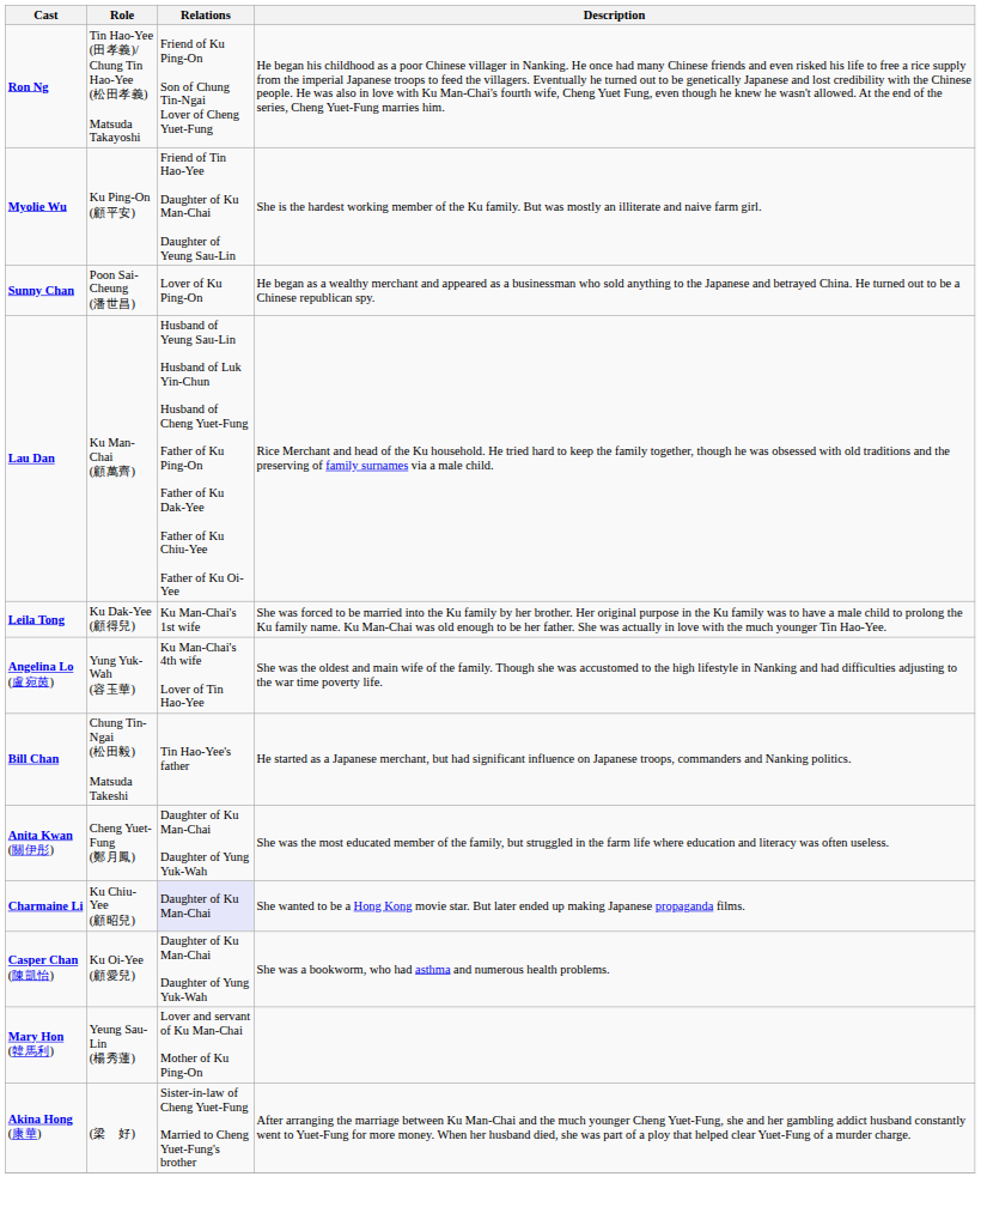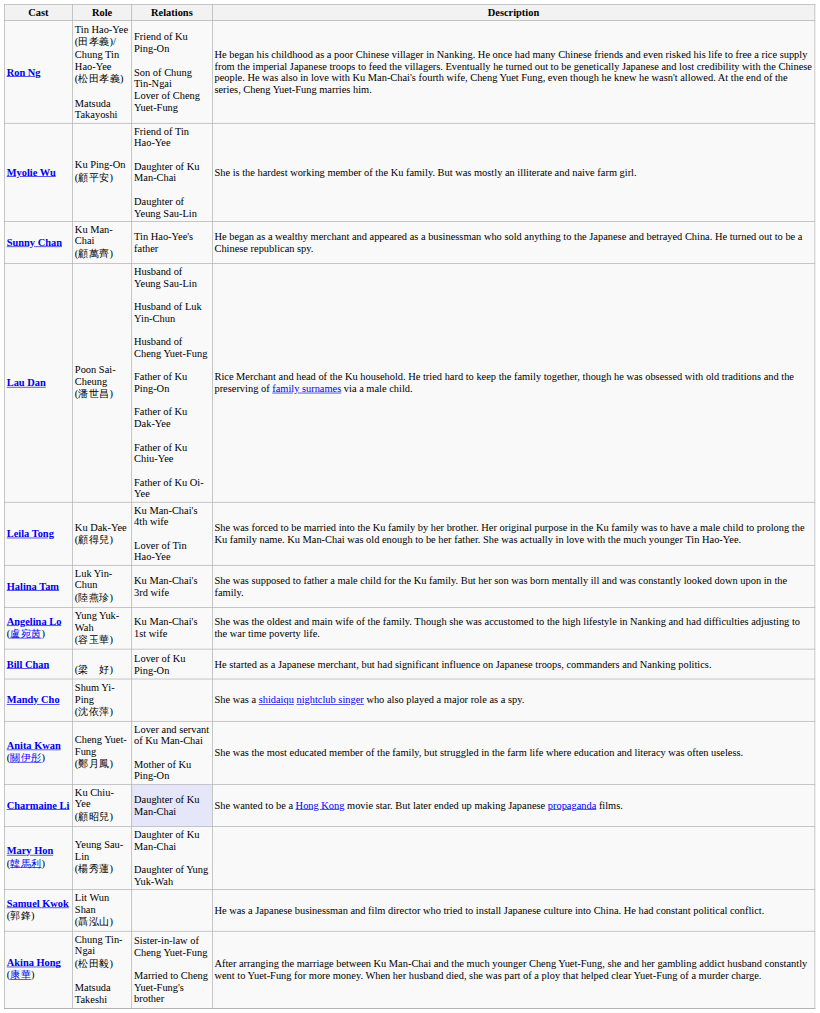Sunny Chan | Role: Poon Sai-Cheung (潘世昌) -> Ku Man-Chai (顧萬齊)
Sunny Chan | Relations: Lover of Ku Ping-On -> Tin Hao-Yee's father
Lau Dan | Role: Ku Man-Chai (顧萬齊) -> Poon Sai-Cheung (潘世昌)
Leila Tong | Relations: Ku Man-Chai's 1st wife -> Ku Man-Chai's 4th wife Lover of Tin Hao-Yee
+ row: Halina Tam | Luk Yin-Chun (陸燕珍) | Ku Man-Chai's 3rd wife | She was supposed to father a male child for the Ku family. But her son was born mentally ill and was constantly looked down upon in the family.
Angelina Lo (盧宛茵) | Relations: Ku Man-Chai's 4th wife Lover of Tin Hao-Yee -> Ku Man-Chai's 1st wife
Bill Chan | Role: Chung Tin-Ngai (松田毅) Matsuda Takeshi -> (梁 好)
Bill Chan | Relations: Tin Hao-Yee's father -> Lover of Ku Ping-On
+ row: Mandy Cho | Shum Yi-Ping (沈依萍) | She was a shidaiqu nightclub singer who also played a major role as a spy.
Anita Kwan (關伊彤) | Relations: Daughter of Ku Man-Chai Daughter of Yung Yuk-Wah -> Lover and servant of Ku Man-Chai Mother of Ku Ping-On
- row: Casper Chan (陳凱怡) | Ku Oi-Yee (顧愛兒) | Daughter of Ku Man-Chai Daughter of Yung Yuk-Wah | She was a bookworm, who had asthma and numerous health problems.
Mary Hon (韓馬利) | Relations: Lover and servant of Ku Man-Chai Mother of Ku Ping-On -> Daughter of Ku Man-Chai Daughter of Yung Yuk-Wah
+ row: Samuel Kwok (郭鋒) | Lit Wun Shan (聶泓山) | He was a Japanese businessman and film director who tried to install Japanese culture into China. He had constant political conflict.
Akina Hong (康華) | Role: (梁 好) -> Chung Tin-Ngai (松田毅) Matsuda Takeshi
